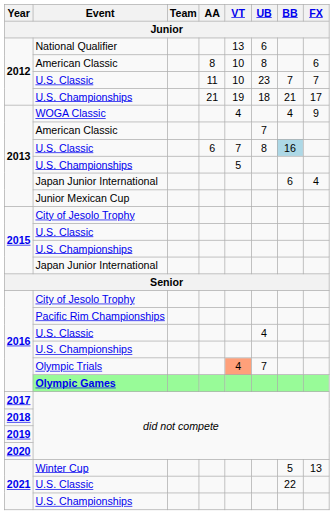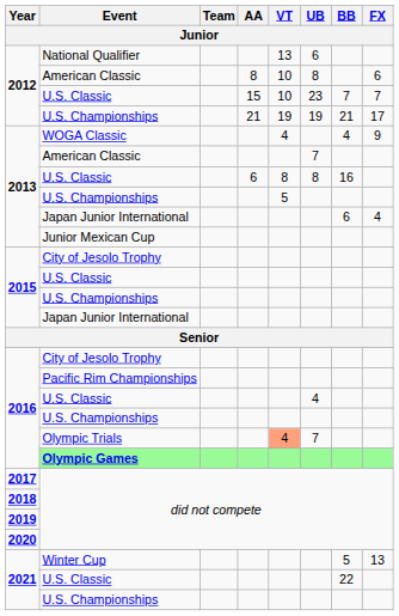2012 / U.S. Classic | AA: 11 -> 15
2012 / U.S. Championships | UB: 18 -> 19
2013 / U.S. Classic | VT: 7 -> 8
2013 / U.S. Classic | BB: lightblue background -> no background
